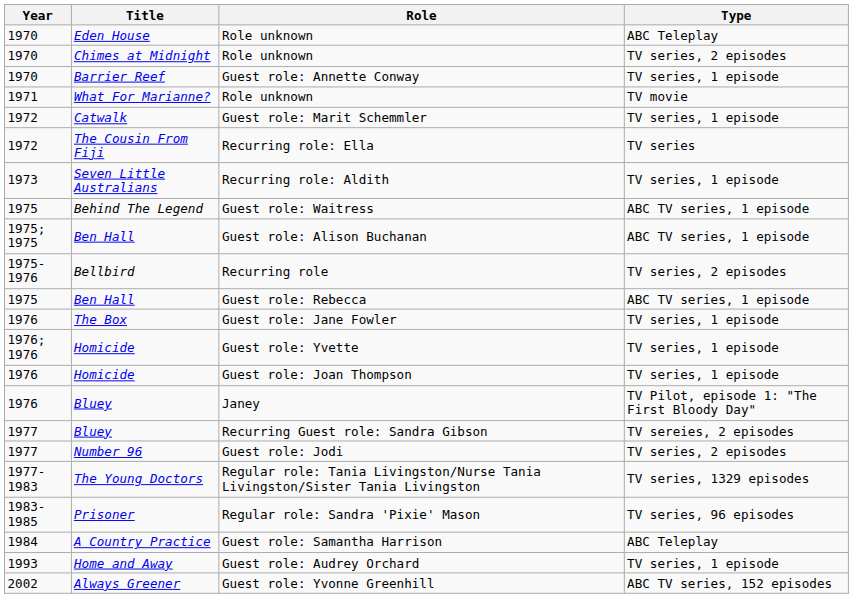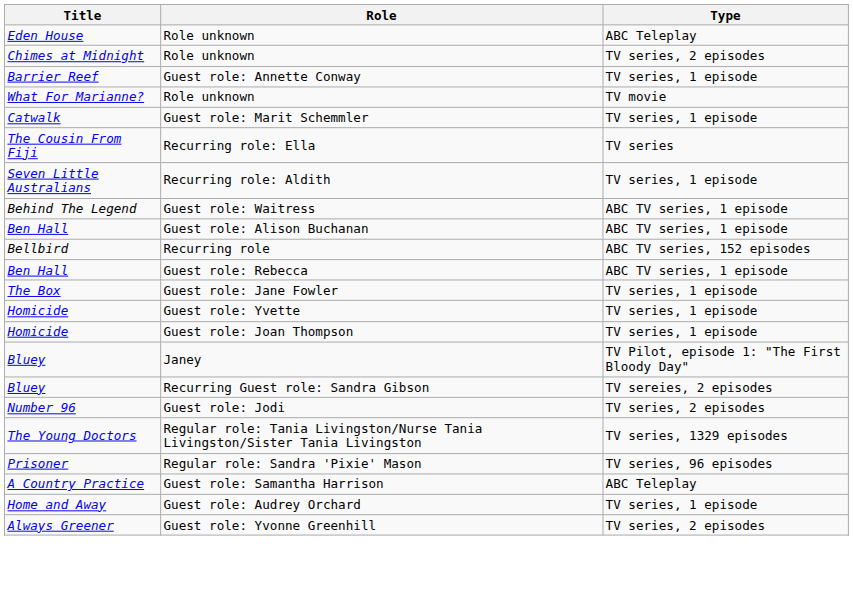- column: Year | 1970 | 1970 | 1970 | 1971 | 1972 | 1972 | 1973 | 1975 | 1975; 1975 | 1975-1976 | 1975 | 1976 | 1976; 1976 | 1976 | 1976 | 1977 | 1977 | 1977-1983 | 1983-1985 | 1984 | 1993 | 2002
Recurring role | Type: TV series, 2 episodes -> ABC TV series, 152 episodes
Guest role: Yvonne Greenhill | Type: ABC TV series, 152 episodes -> TV series, 2 episodes
